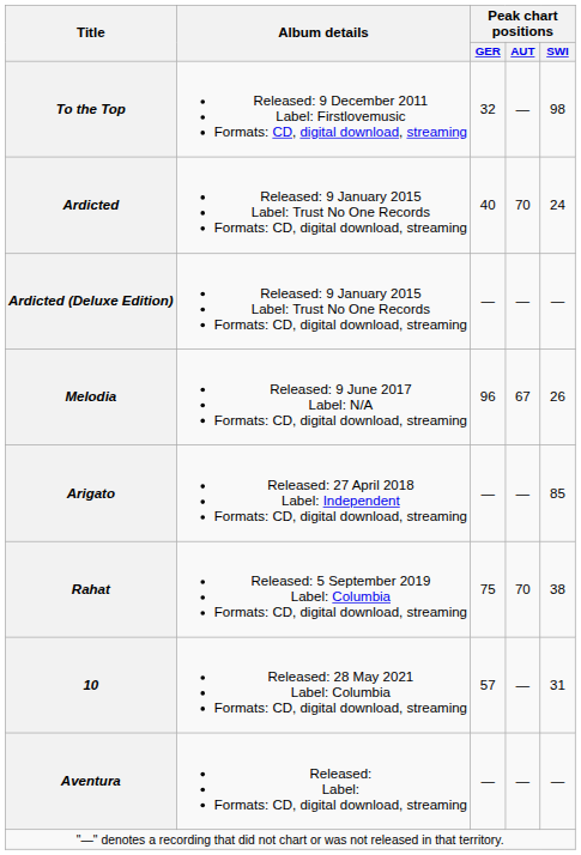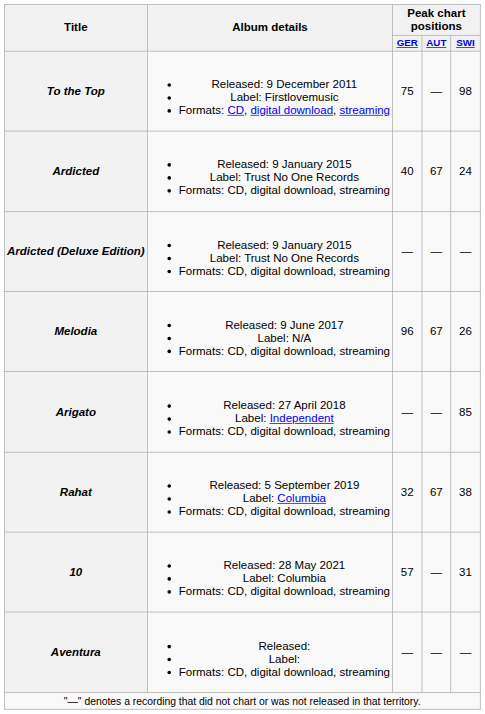To the Top | Peak chart positions / GER: 32 -> 75
Ardicted | Peak chart positions / AUT: 70 -> 67
Rahat | Peak chart positions / GER: 75 -> 32
Rahat | Peak chart positions / AUT: 70 -> 67
